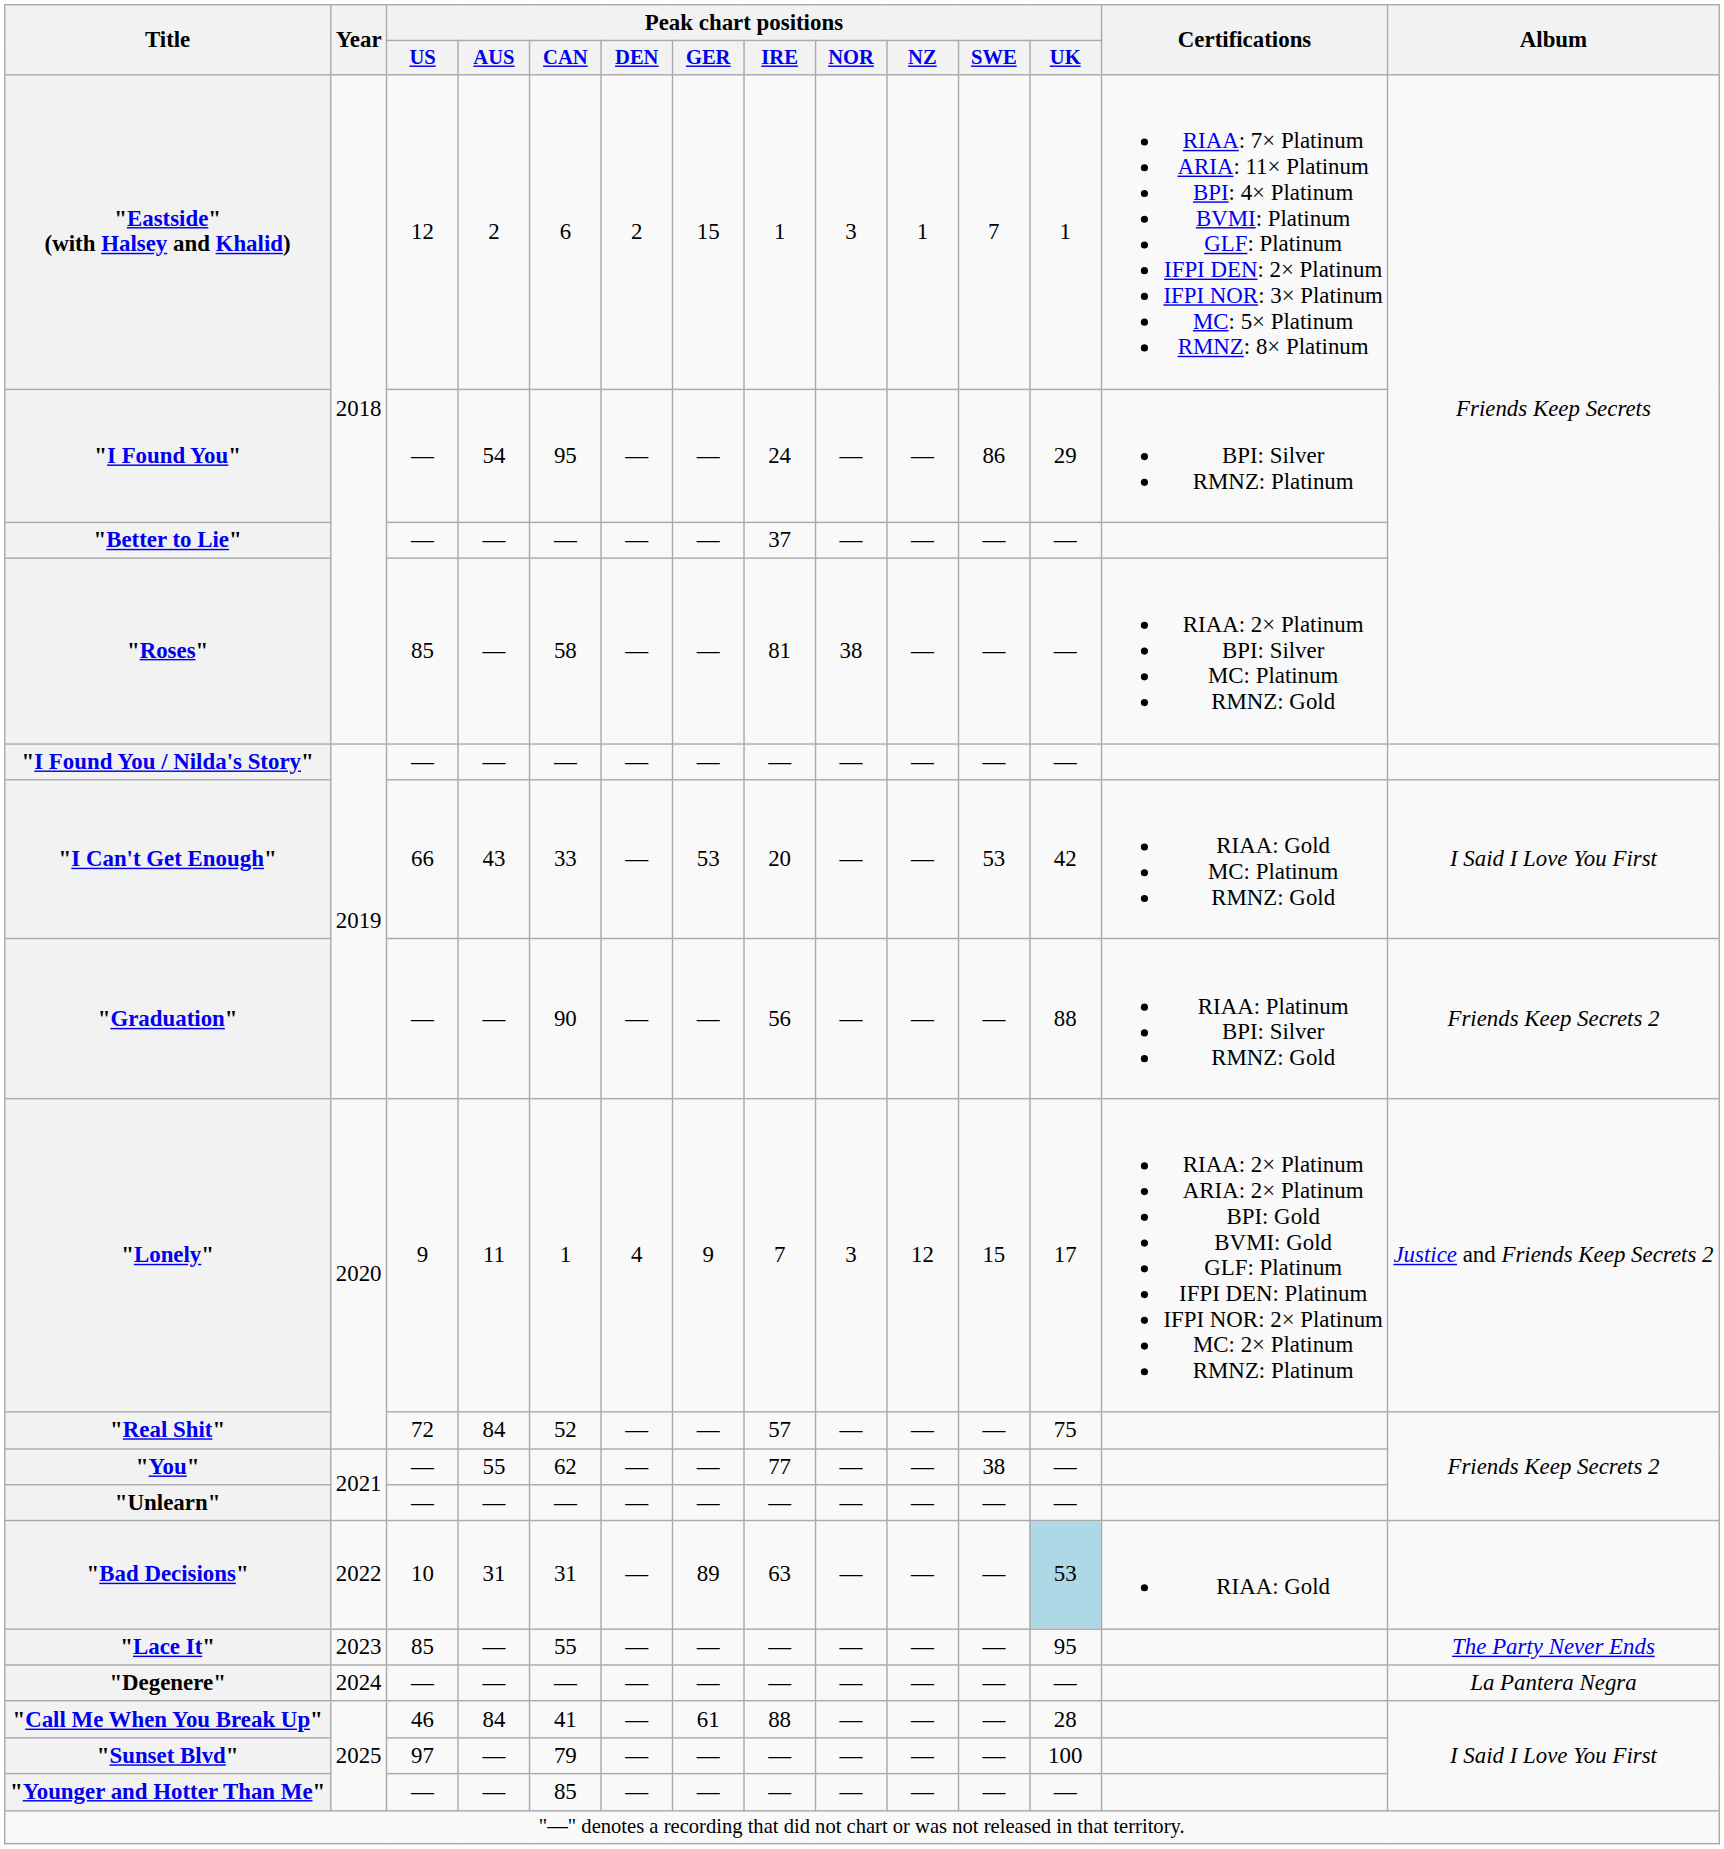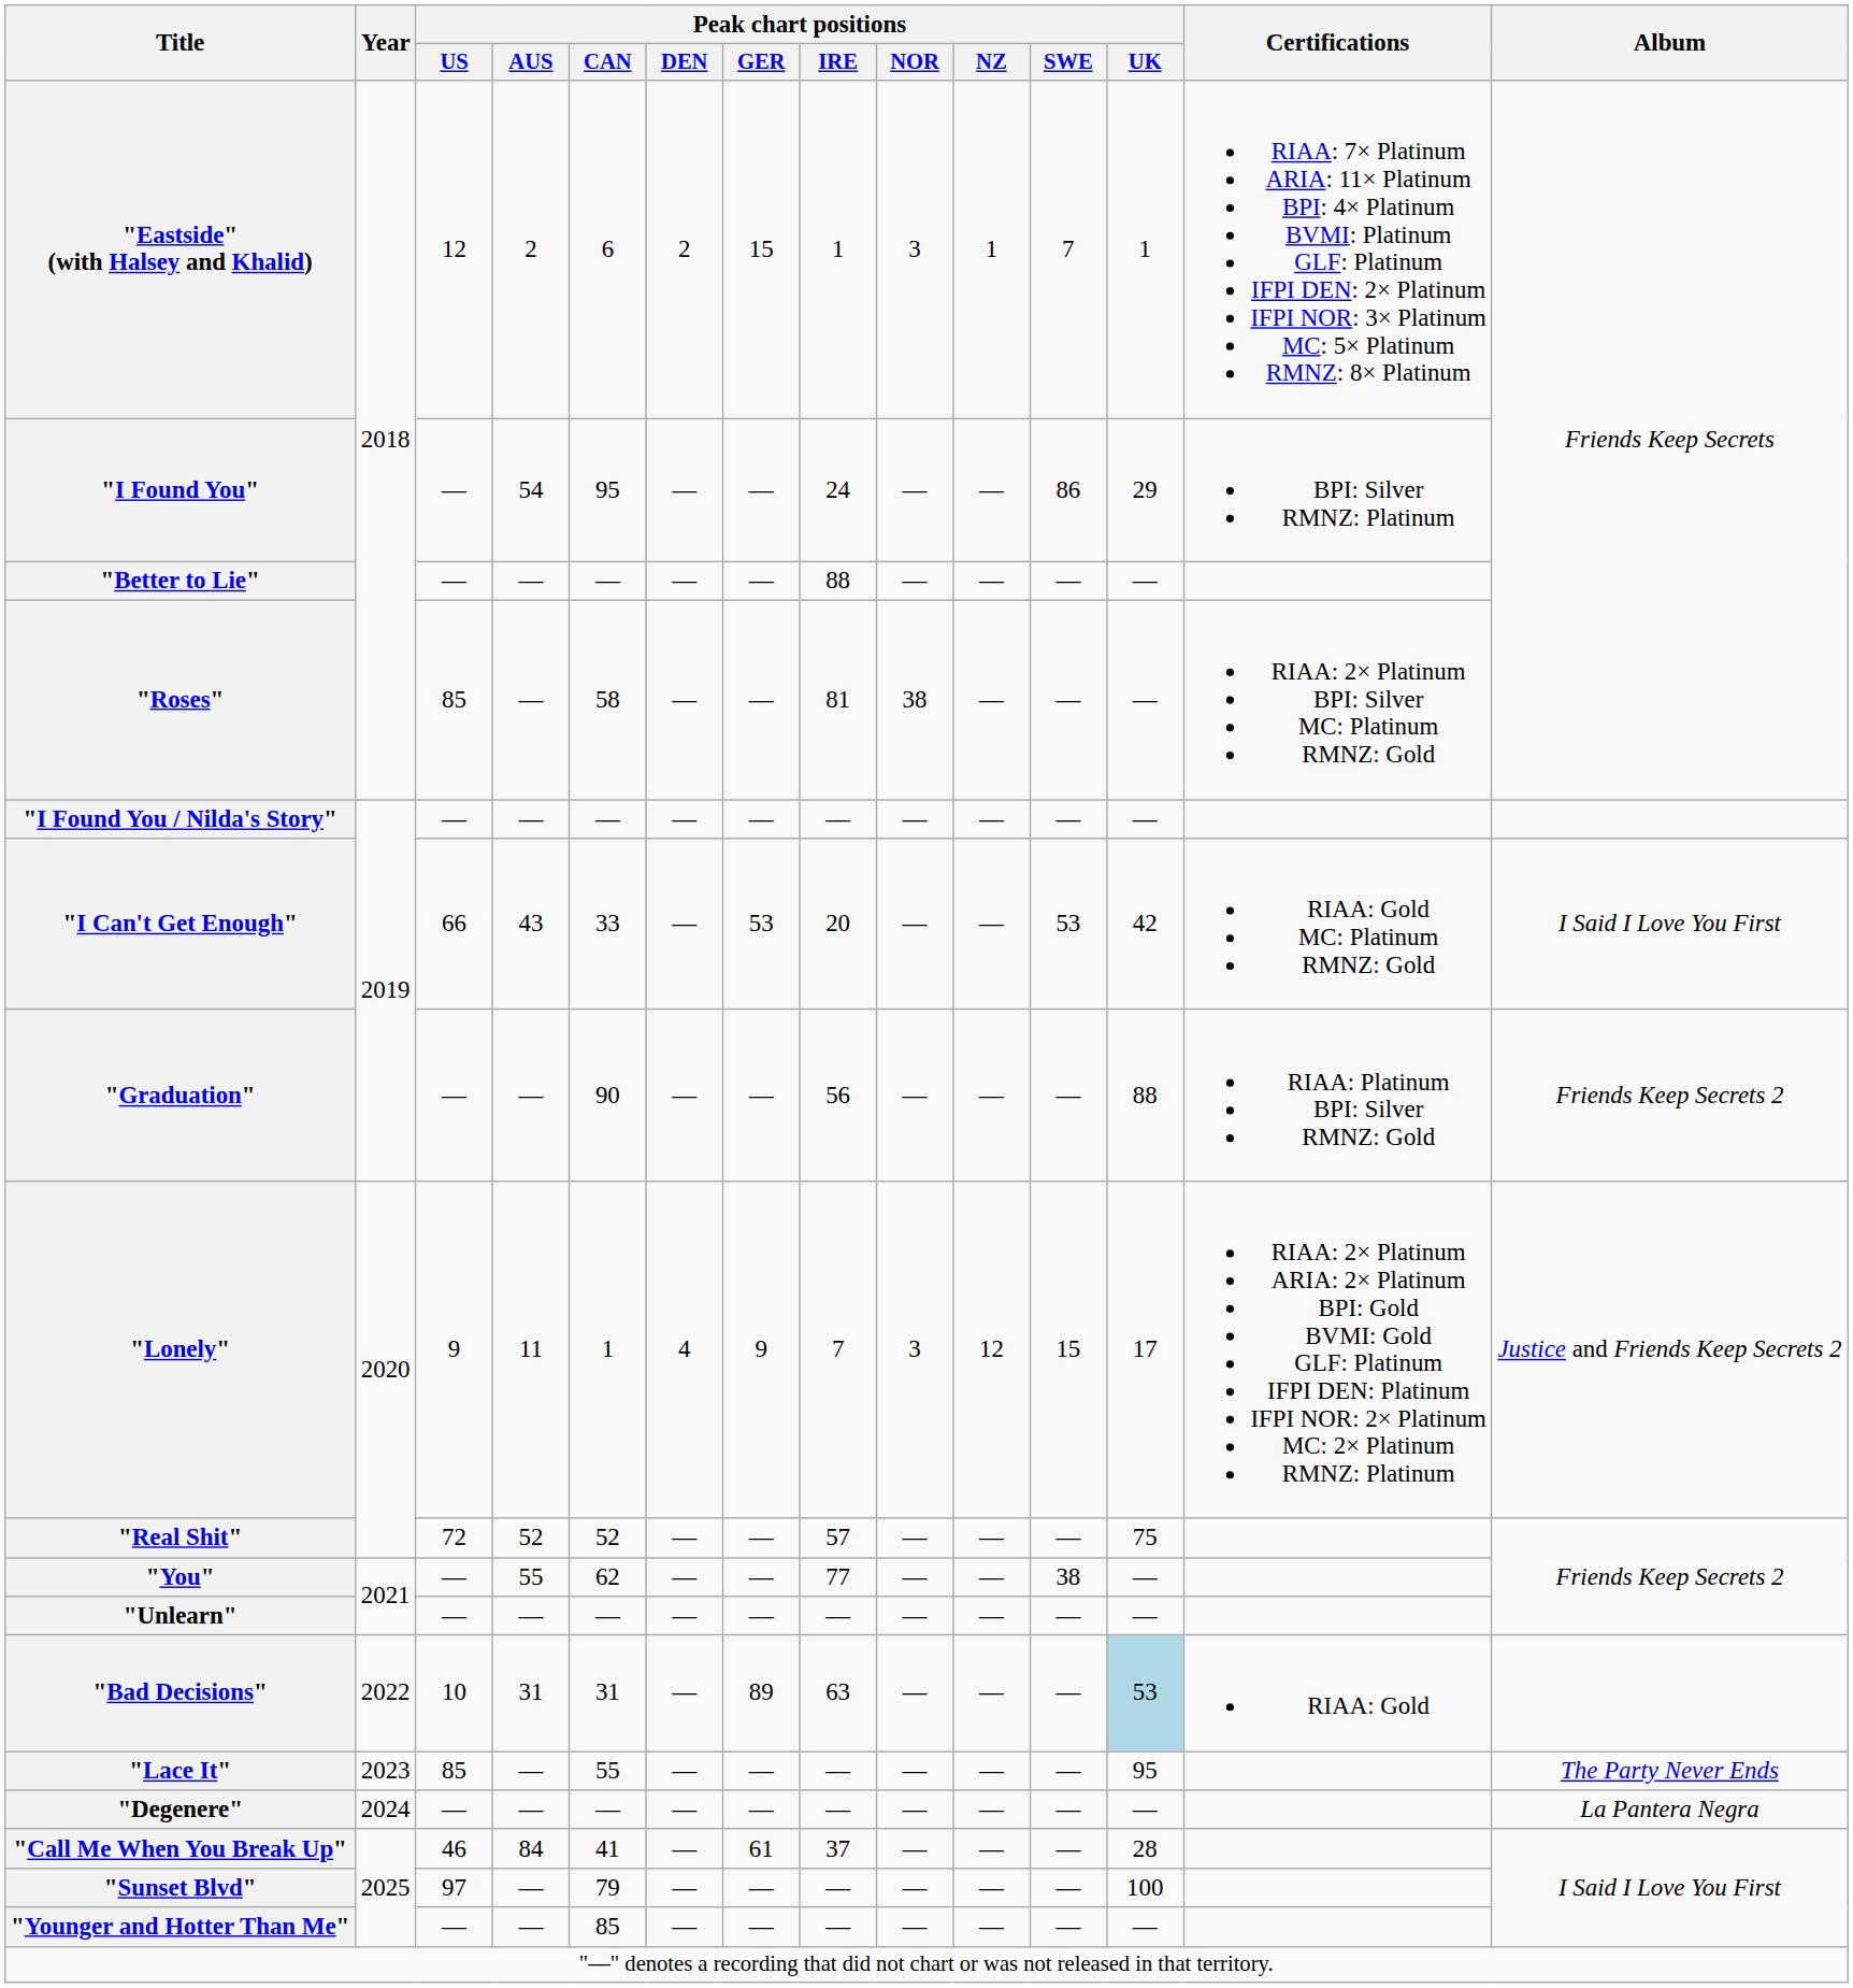"Better to Lie" | Peak chart positions / IRE: 37 -> 88
"Real Shit" | Peak chart positions / AUS: 84 -> 52
"Call Me When You Break Up" | Peak chart positions / IRE: 88 -> 37
